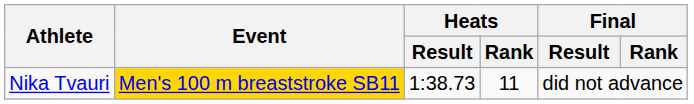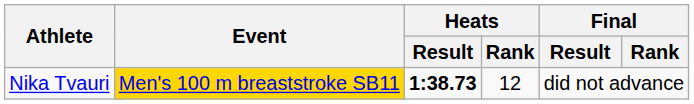Nika Tvauri | Heats / Result: normal -> bold
Nika Tvauri | Heats / Rank: 11 -> 12
